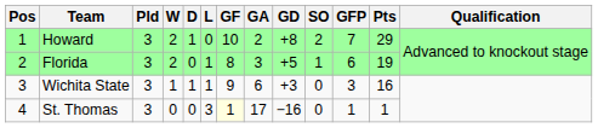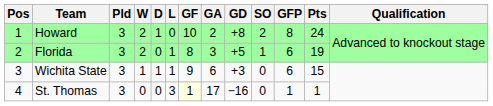Howard | GFP: 7 -> 8
Howard | Pts: 29 -> 24
Wichita State | GFP: 3 -> 6
Wichita State | Pts: 16 -> 15
